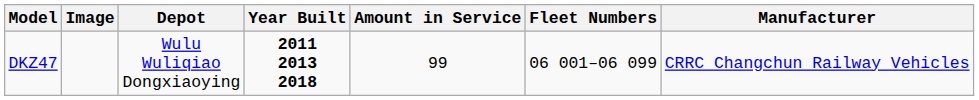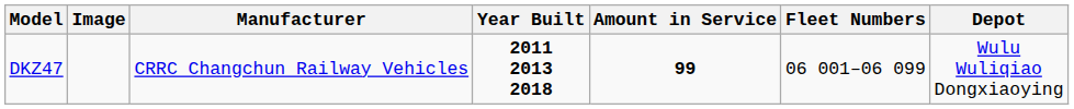columns swapped: Manufacturer <-> Depot
DKZ47 | Amount in Service: normal -> bold
